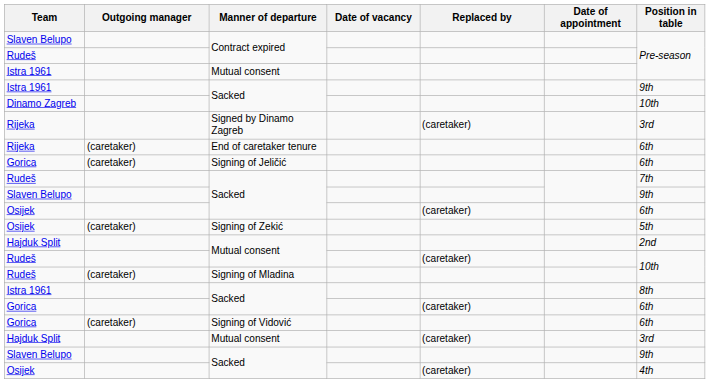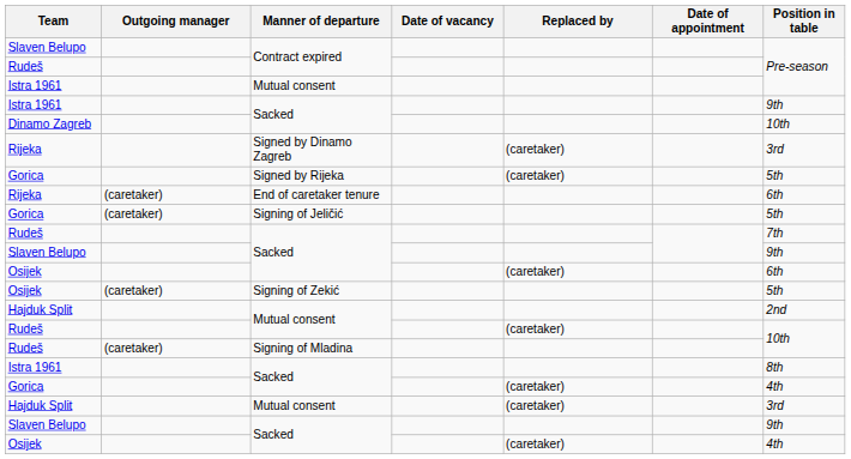+ row: Gorica | Signed by Rijeka | (caretaker) | 5th
Signing of Jeličić | Position in table: 6th -> 5th
Gorica / Sacked | Position in table: 6th -> 4th
- row: Gorica | (caretaker) | Signing of Vidović | 6th
